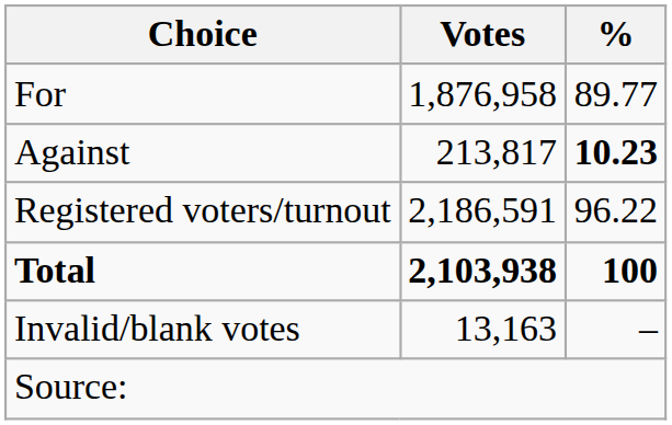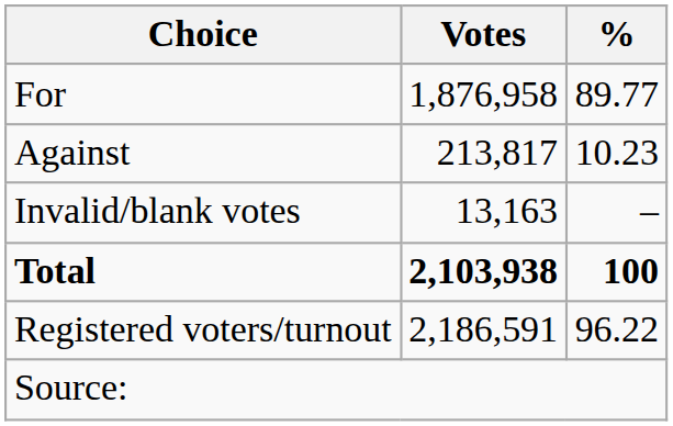Against | %: bold -> normal
rows swapped: Invalid/blank votes <-> Registered voters/turnout
